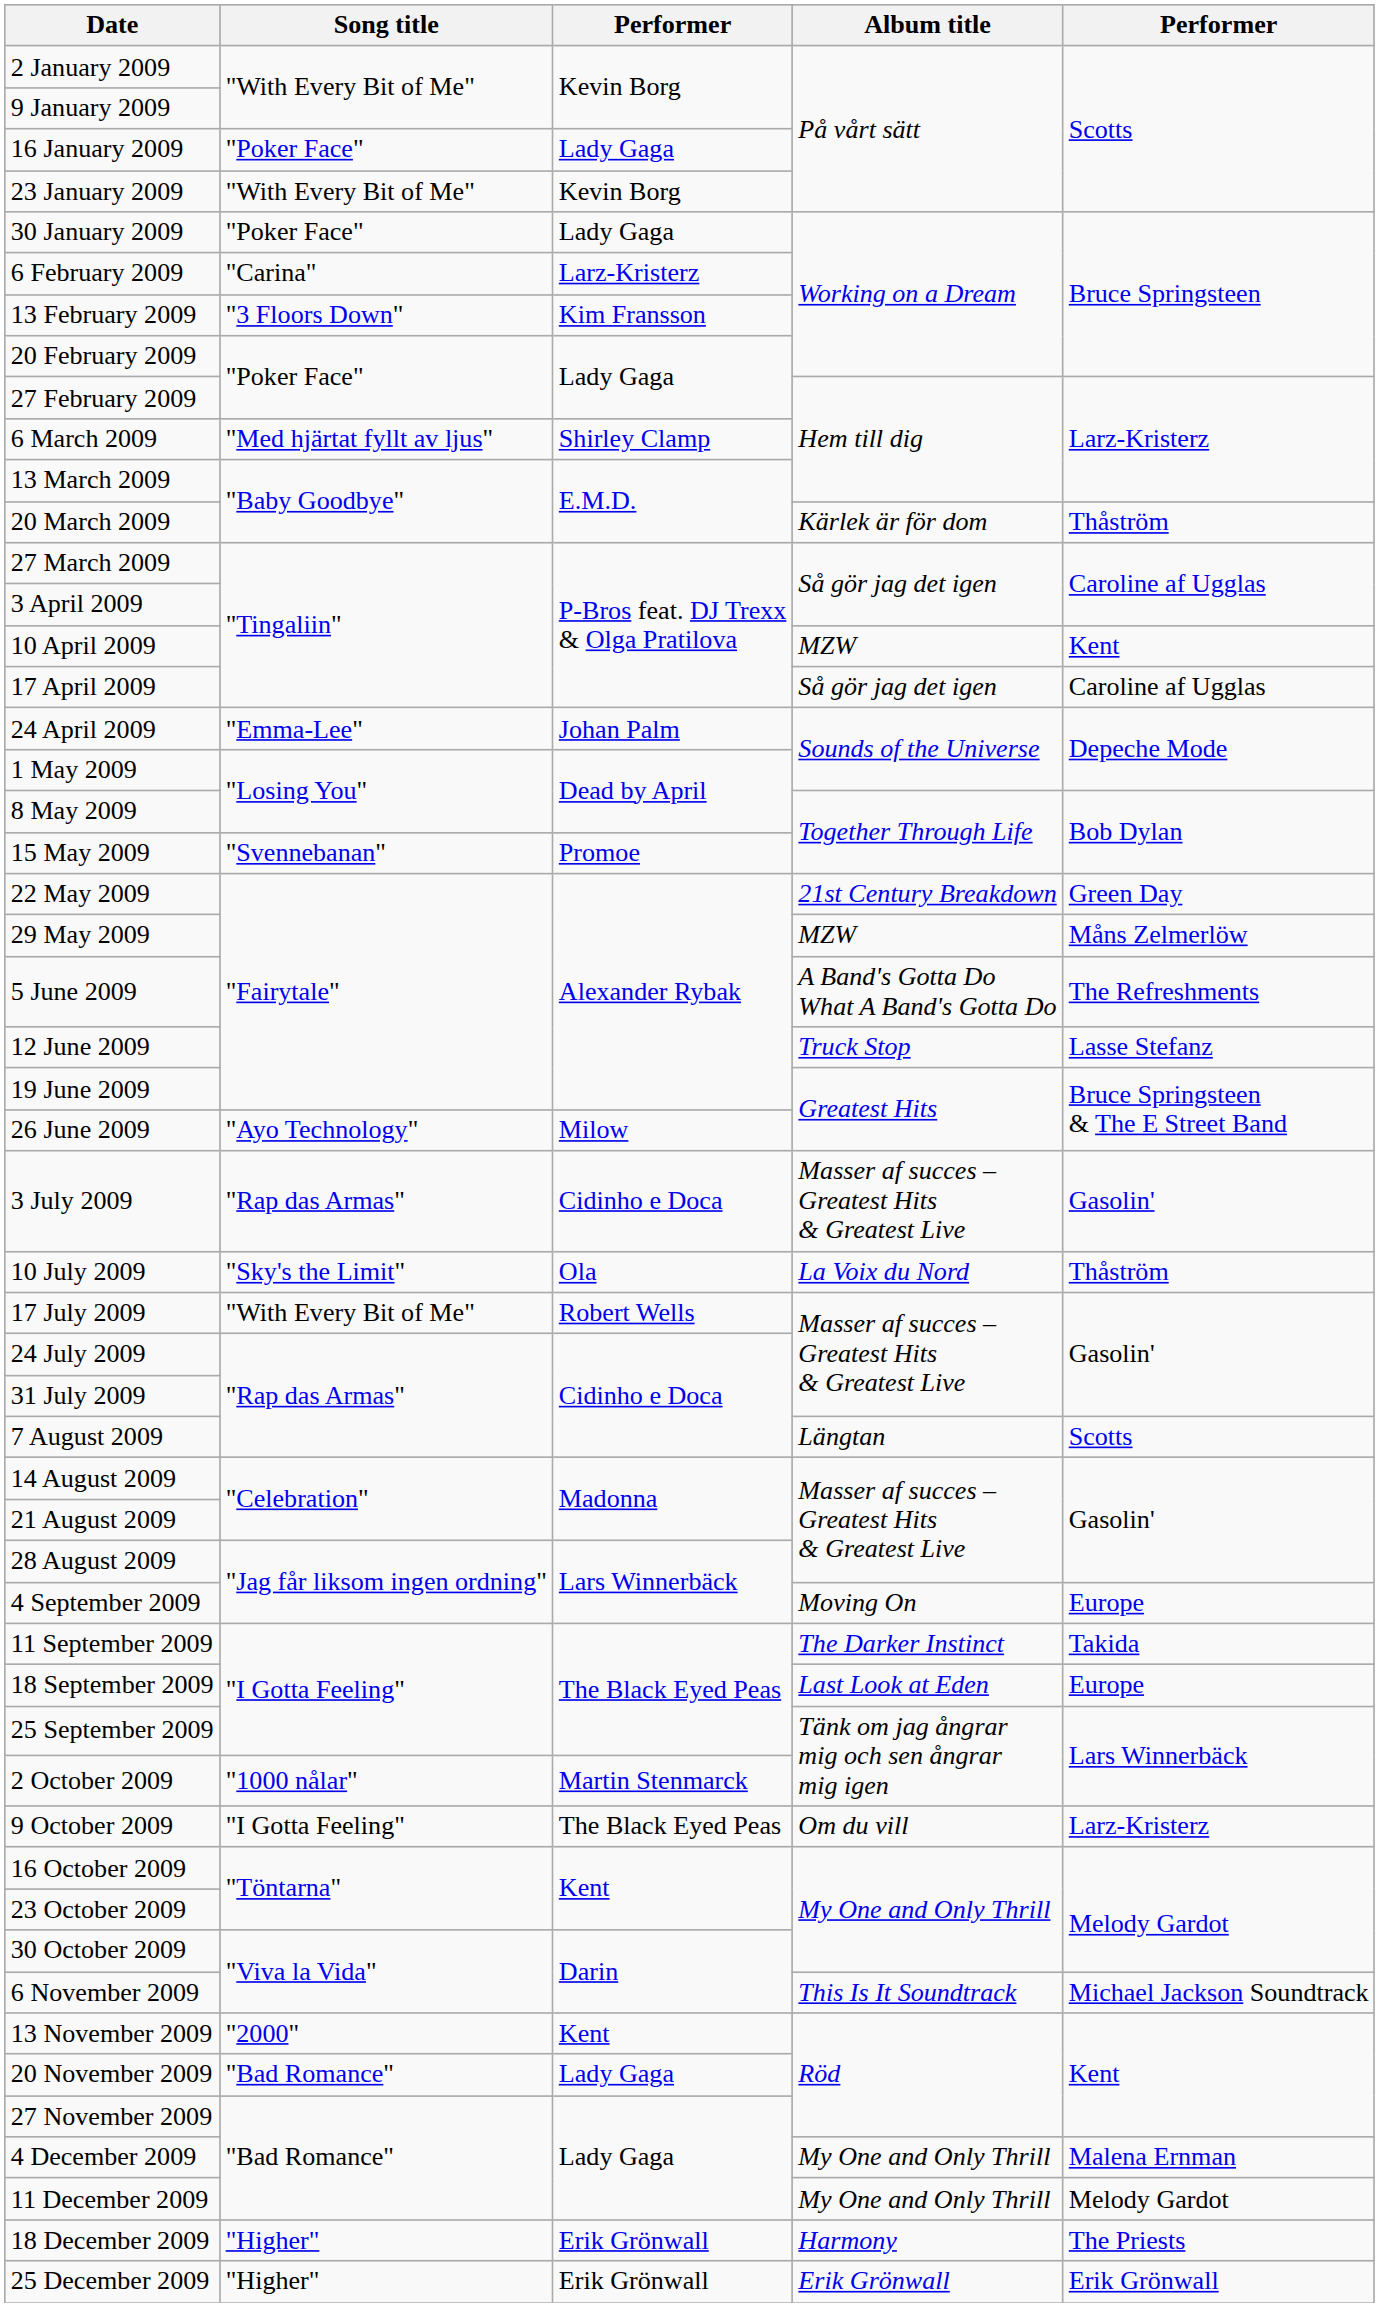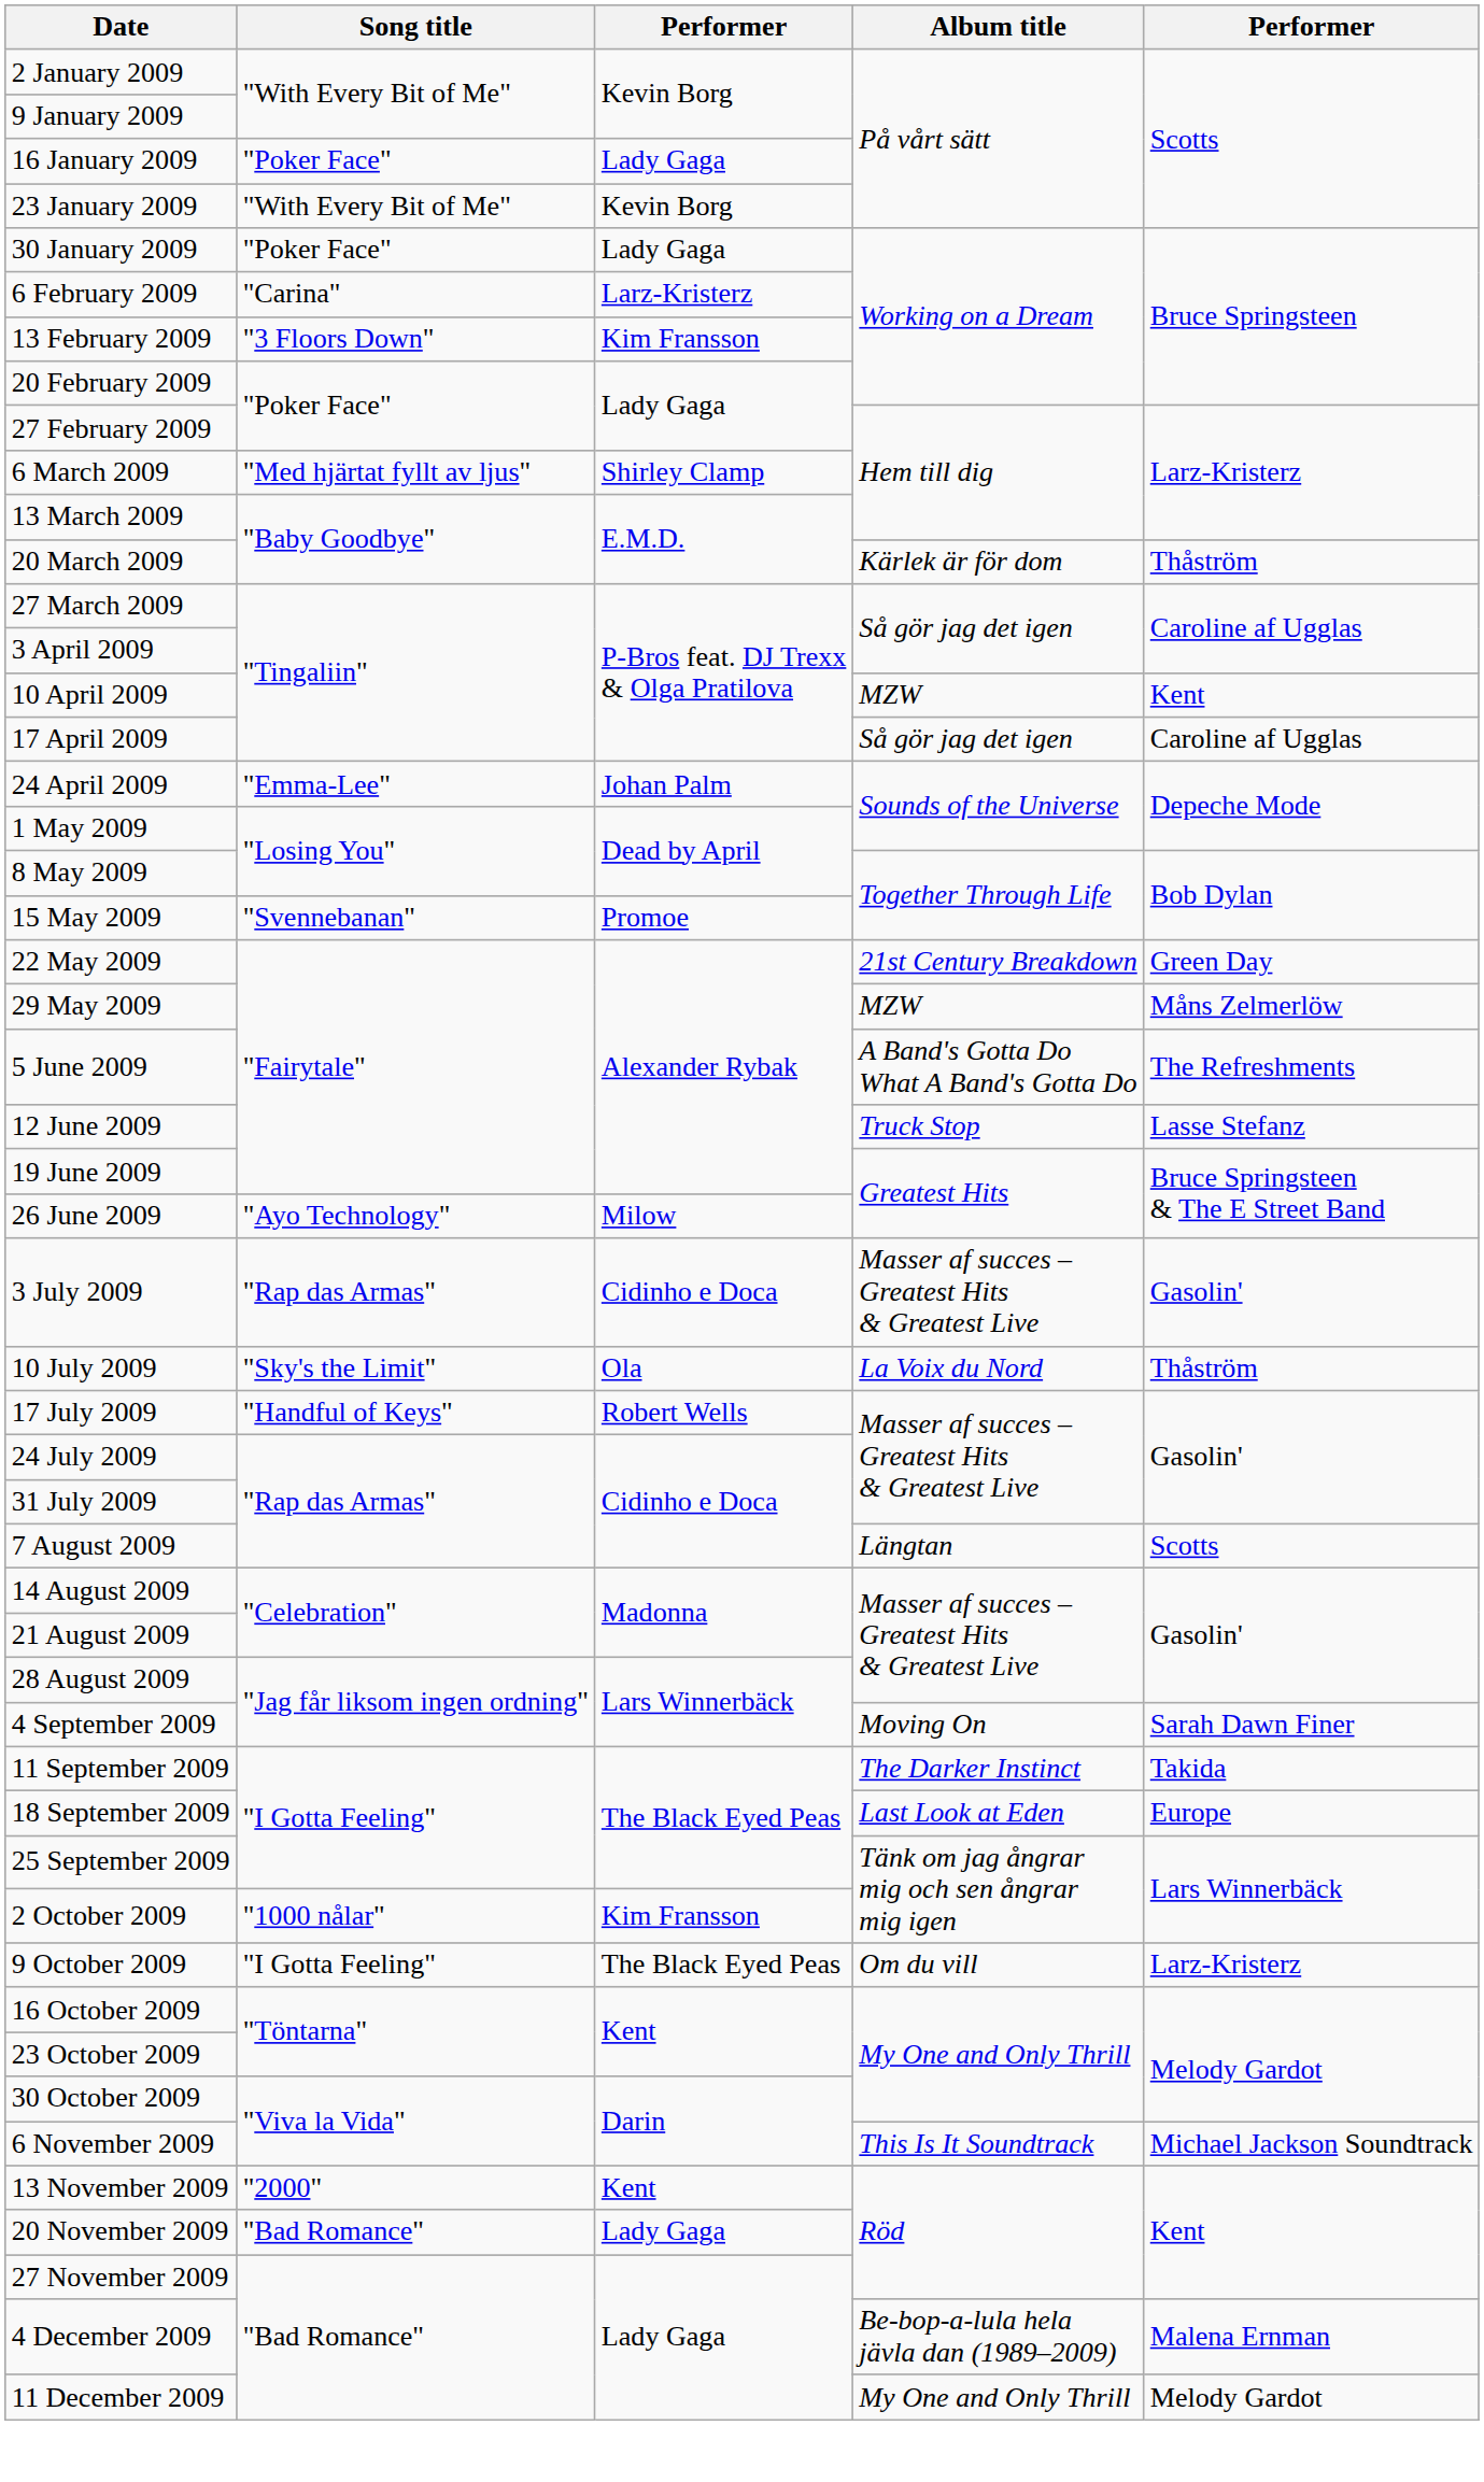17 July 2009 | Song title: "With Every Bit of Me" -> "Handful of Keys"
4 September 2009 | column 5: Europe -> Sarah Dawn Finer
2 October 2009 | column 3: Martin Stenmarck -> Kim Fransson
4 December 2009 | Album title: My One and Only Thrill -> Be-bop-a-lula hela jävla dan (1989–2009)
- row: 18 December 2009 | "Higher" | Erik Grönwall | Harmony | The Priests
- row: 25 December 2009 | "Higher" | Erik Grönwall | Erik Grönwall | Erik Grönwall
